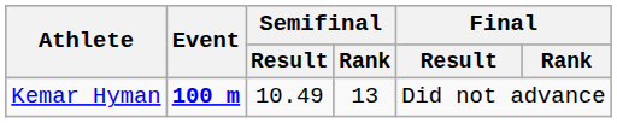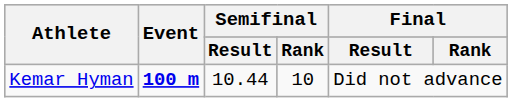Kemar Hyman | Semifinal / Result: 10.49 -> 10.44
Kemar Hyman | Semifinal / Rank: 13 -> 10
